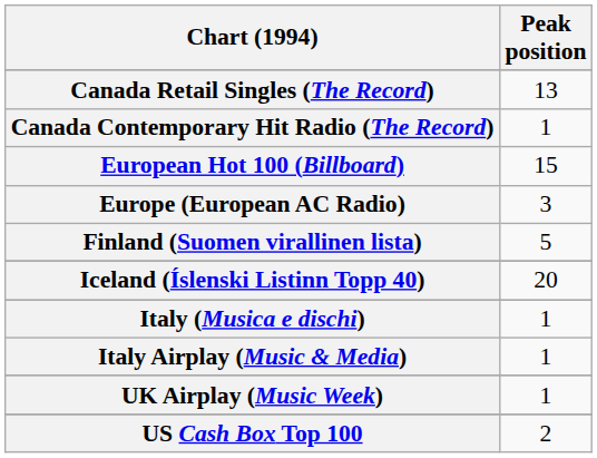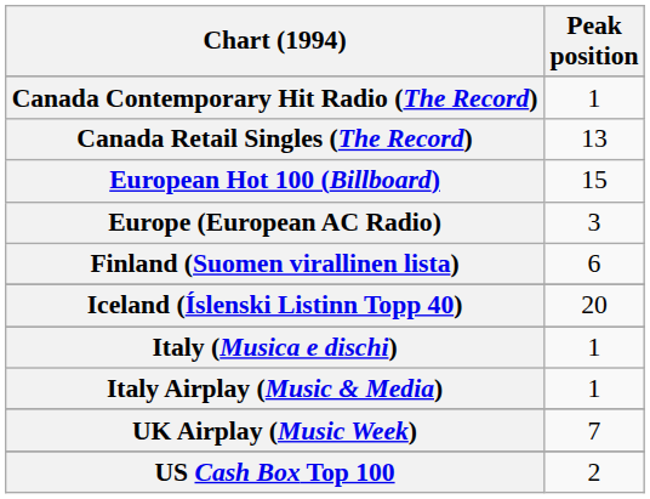rows swapped: Canada Retail Singles (The Record) <-> Canada Contemporary Hit Radio (The Record)
Finland (Suomen virallinen lista) | Peak position: 5 -> 6
UK Airplay (Music Week) | Peak position: 1 -> 7
